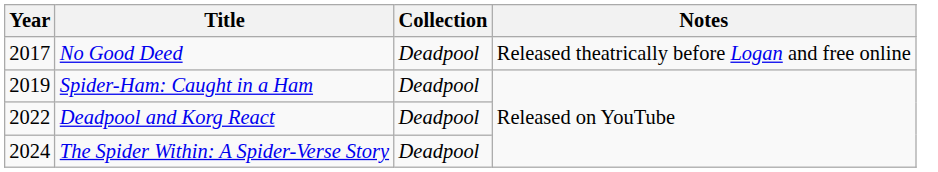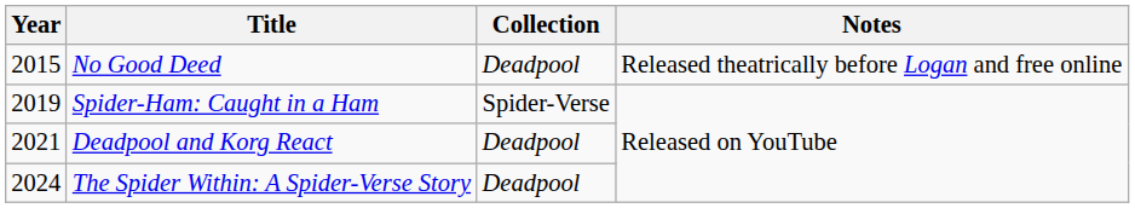No Good Deed | Year: 2017 -> 2015
Spider-Ham: Caught in a Ham | Collection: Deadpool -> Spider-Verse
Deadpool and Korg React | Year: 2022 -> 2021
